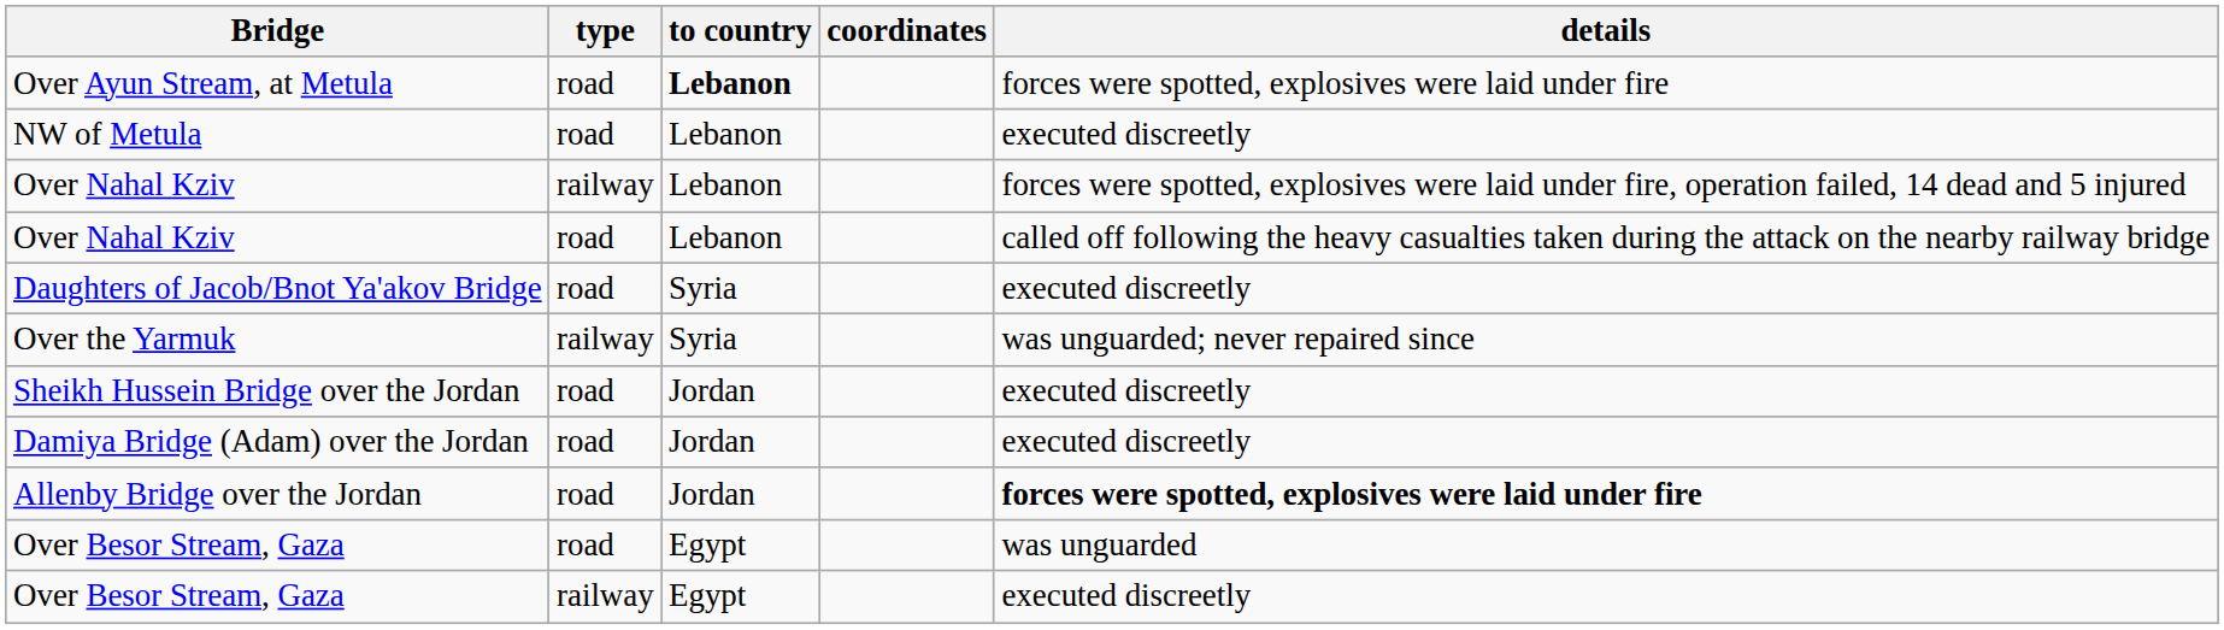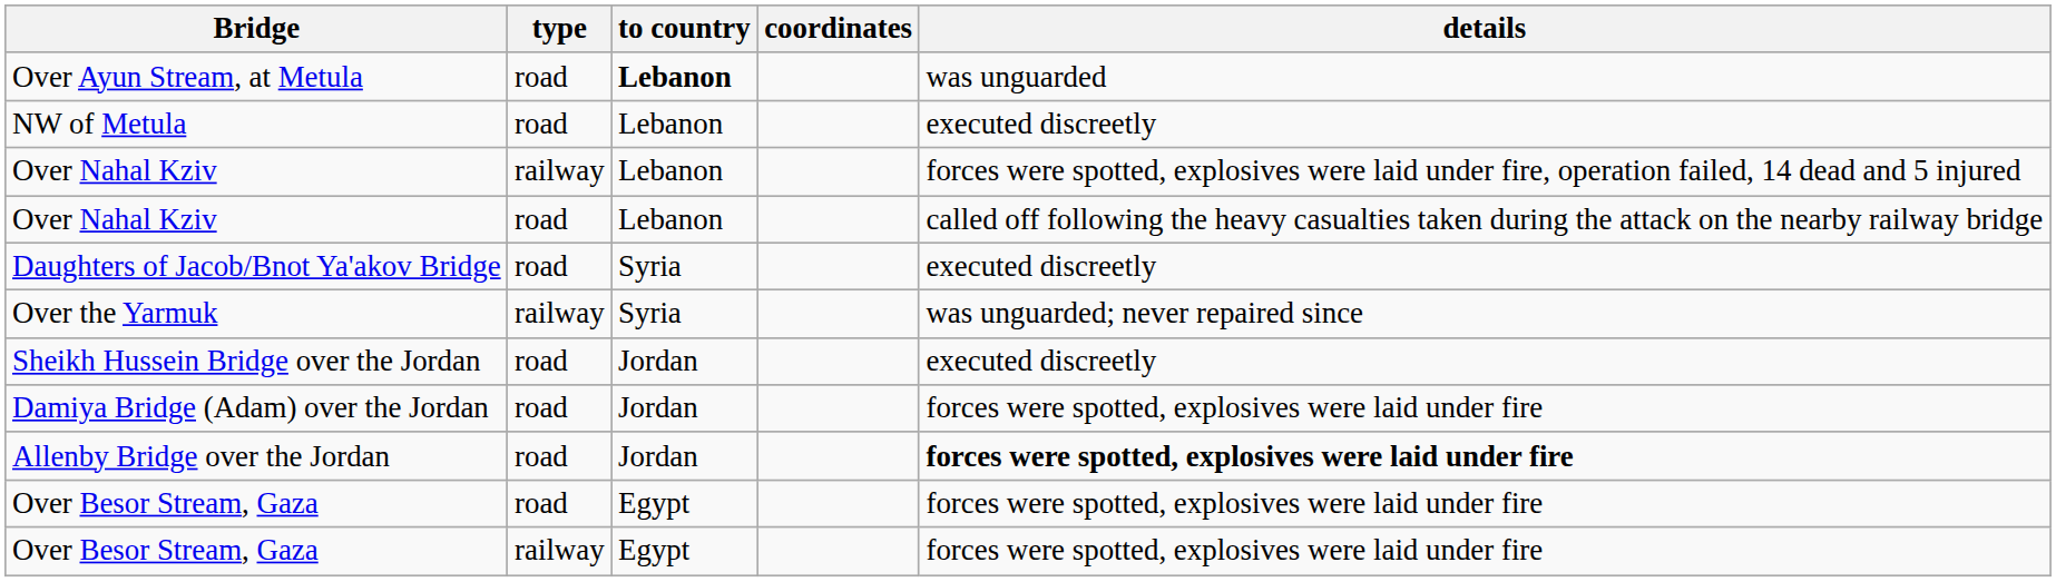Over Ayun Stream, at Metula | details: forces were spotted, explosives were laid under fire -> was unguarded
Damiya Bridge (Adam) over the Jordan | details: executed discreetly -> forces were spotted, explosives were laid under fire
Over Besor Stream, Gaza / road | details: was unguarded -> forces were spotted, explosives were laid under fire
Over Besor Stream, Gaza / railway | details: executed discreetly -> forces were spotted, explosives were laid under fire
